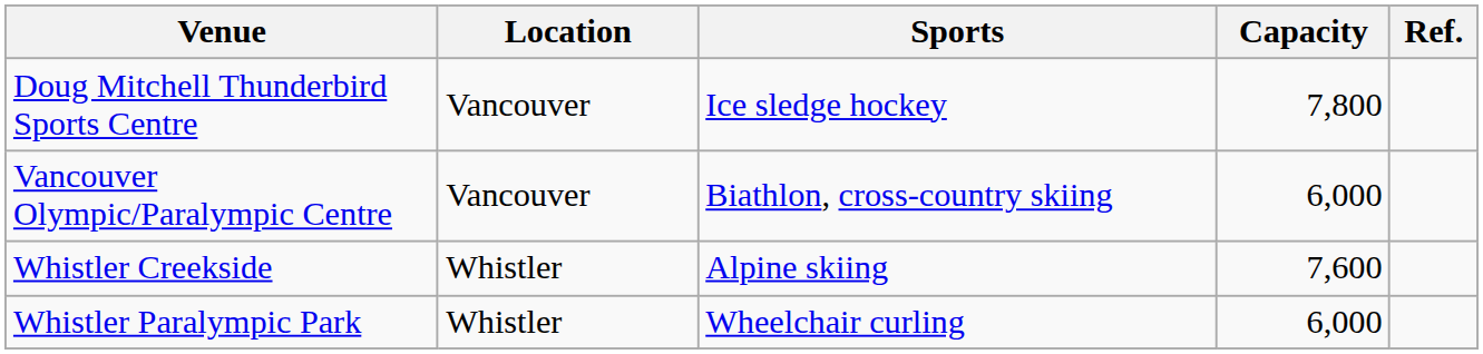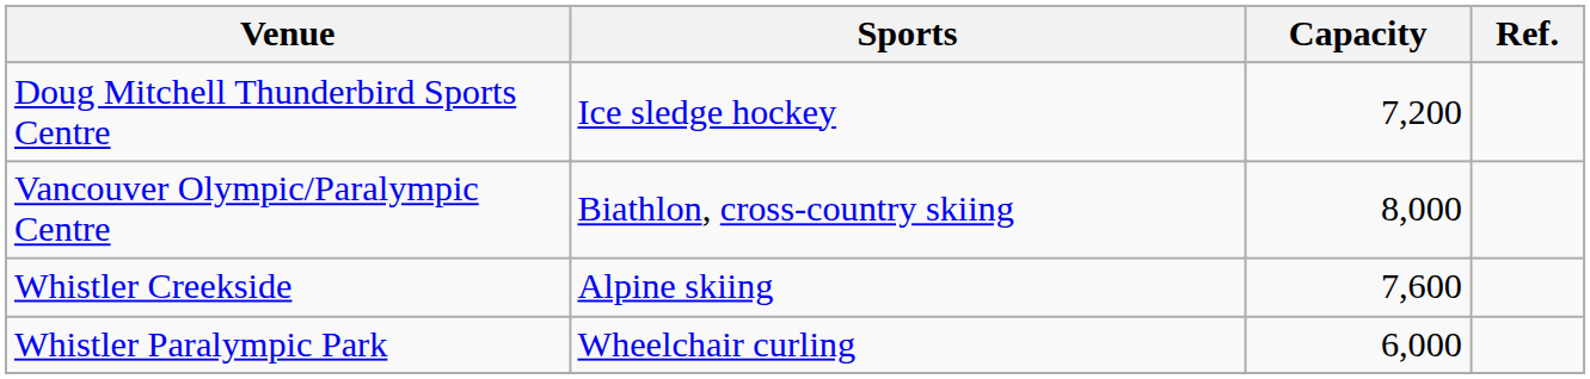- column: Location | Vancouver | Vancouver | Whistler | Whistler
Doug Mitchell Thunderbird Sports Centre | Capacity: 7,800 -> 7,200
Vancouver Olympic/Paralympic Centre | Capacity: 6,000 -> 8,000
